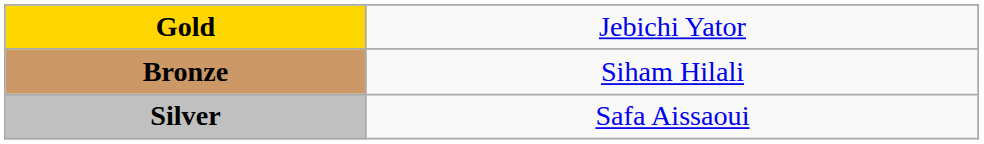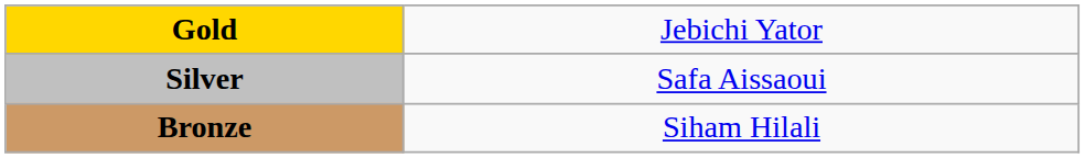rows swapped: Silver <-> Bronze
